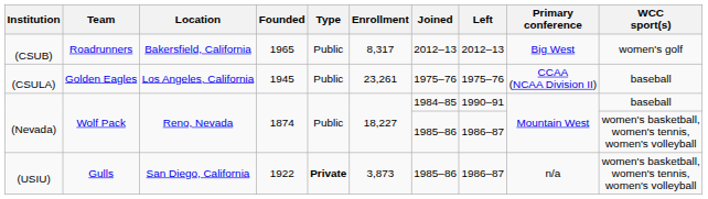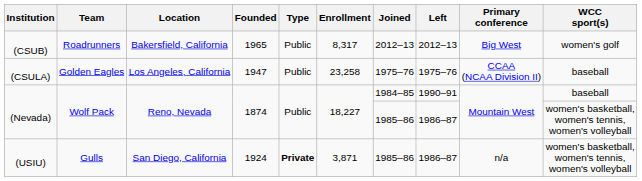(CSULA) | Founded: 1945 -> 1947
(CSULA) | Enrollment: 23,261 -> 23,258
(USIU) | Founded: 1922 -> 1924
(USIU) | Enrollment: 3,873 -> 3,871
